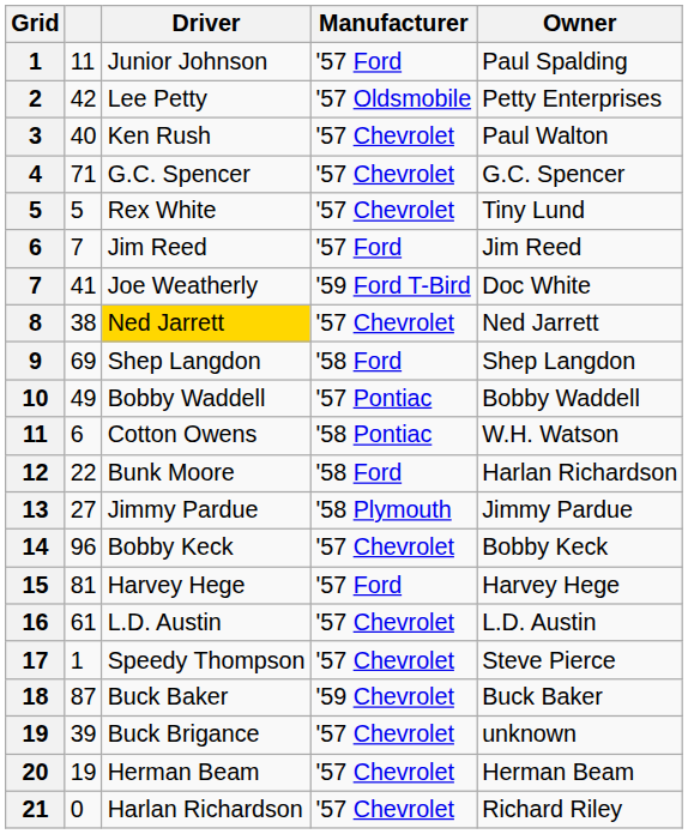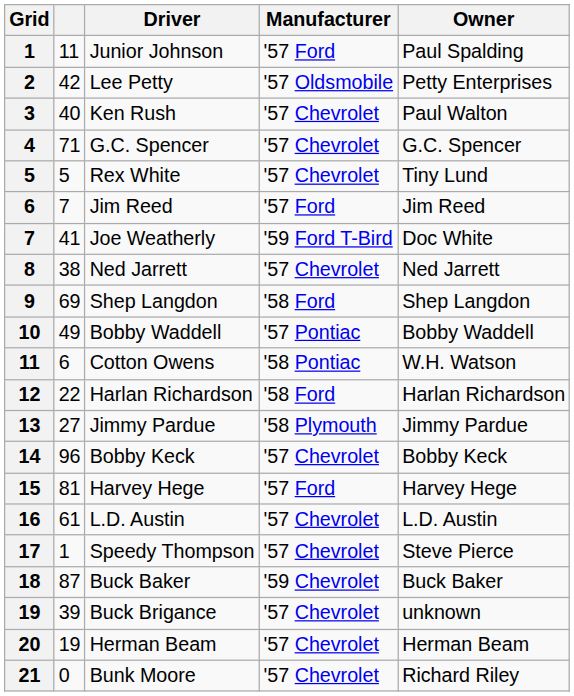8 | Driver: gold background -> no background
12 | Driver: Bunk Moore -> Harlan Richardson
21 | Driver: Harlan Richardson -> Bunk Moore
